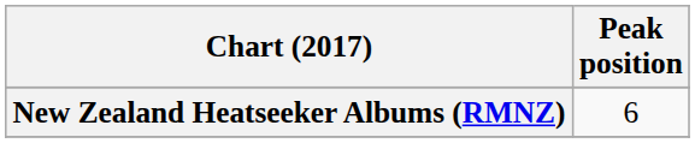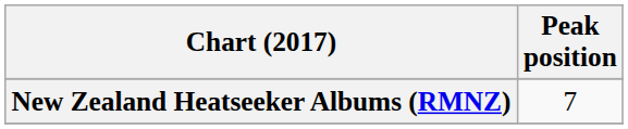New Zealand Heatseeker Albums (RMNZ) | Peak position: 6 -> 7
